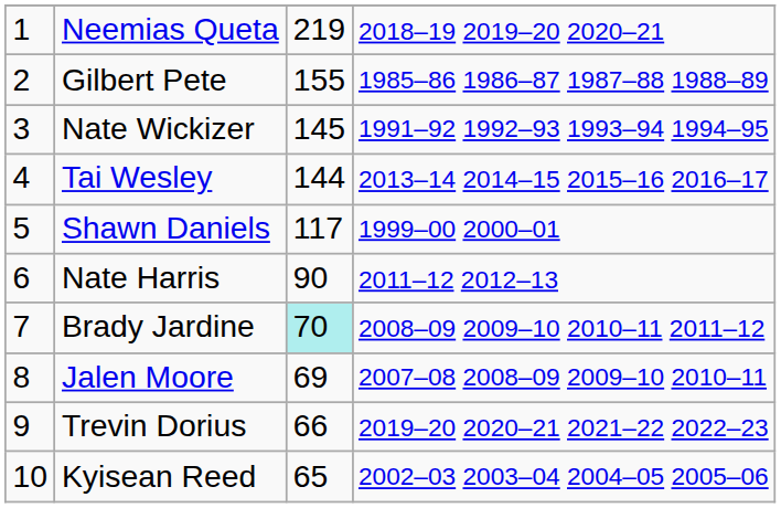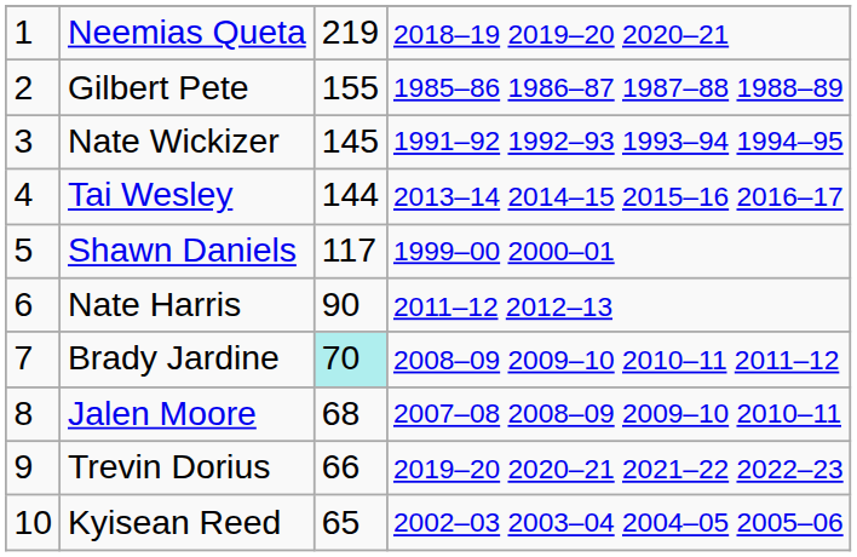Jalen Moore | column 3: 69 -> 68
